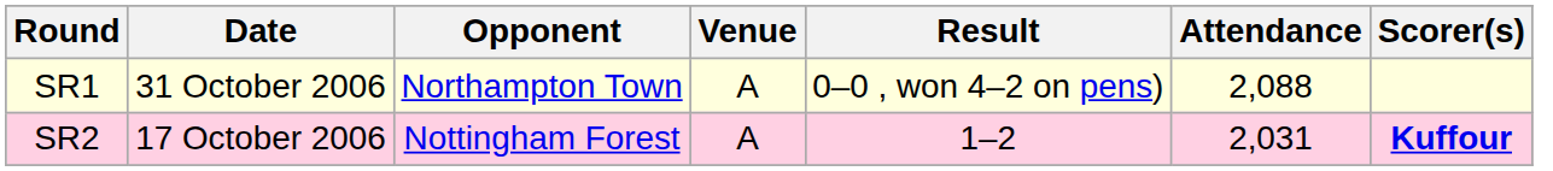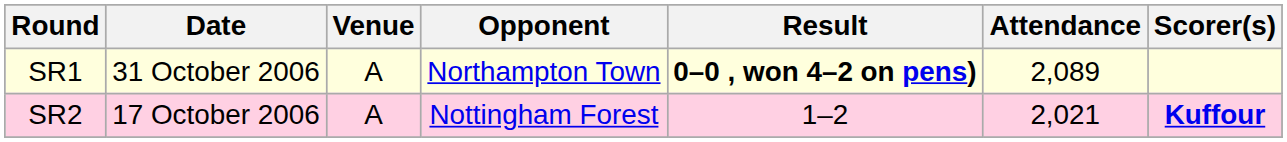columns swapped: Opponent <-> Venue
SR1 | Result: normal -> bold
SR1 | Attendance: 2,088 -> 2,089
SR2 | Attendance: 2,031 -> 2,021
